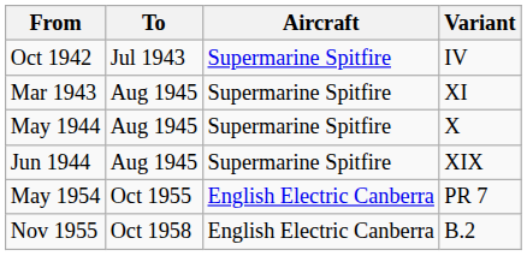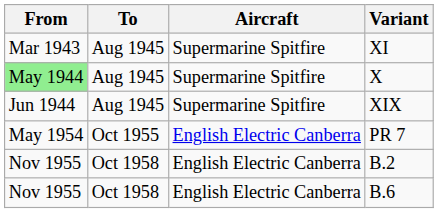- row: Oct 1942 | Jul 1943 | Supermarine Spitfire | IV
X | From: no background -> lightgreen background
+ row: Nov 1955 | Oct 1958 | English Electric Canberra | B.6
